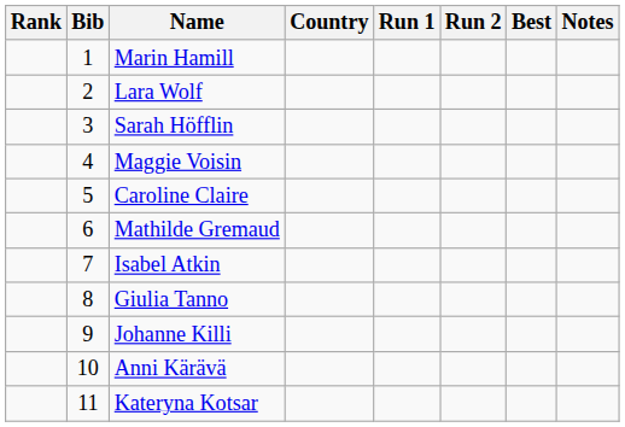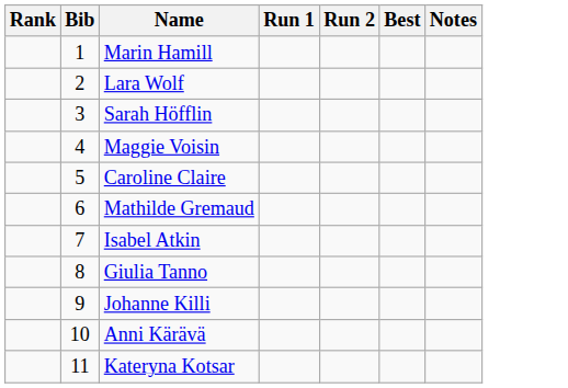- column: Country
